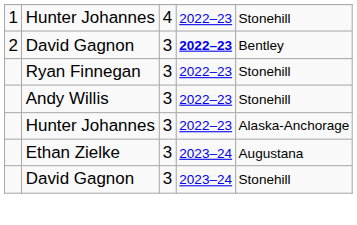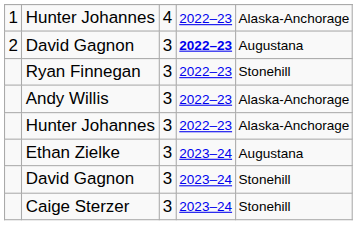1 / Hunter Johannes | column 5: Stonehill -> Alaska-Anchorage
2 / David Gagnon | column 5: Bentley -> Augustana
Andy Willis | column 5: Stonehill -> Alaska-Anchorage
+ row: Caige Sterzer | 3 | 2023–24 | Stonehill
